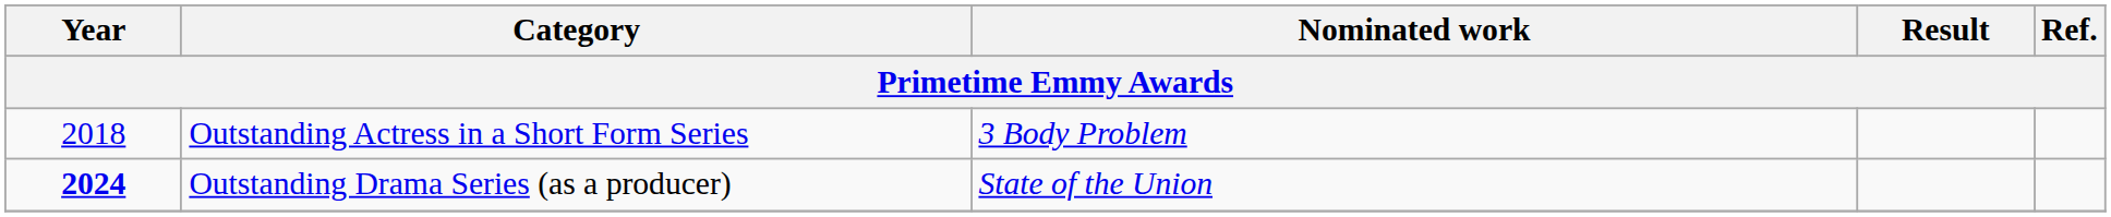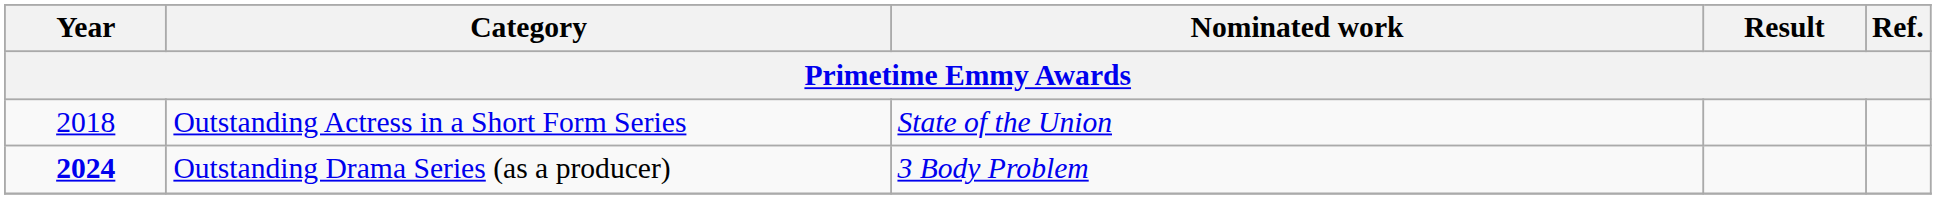Outstanding Actress in a Short Form Series | Nominated work: 3 Body Problem -> State of the Union
Outstanding Drama Series (as a producer) | Nominated work: State of the Union -> 3 Body Problem
